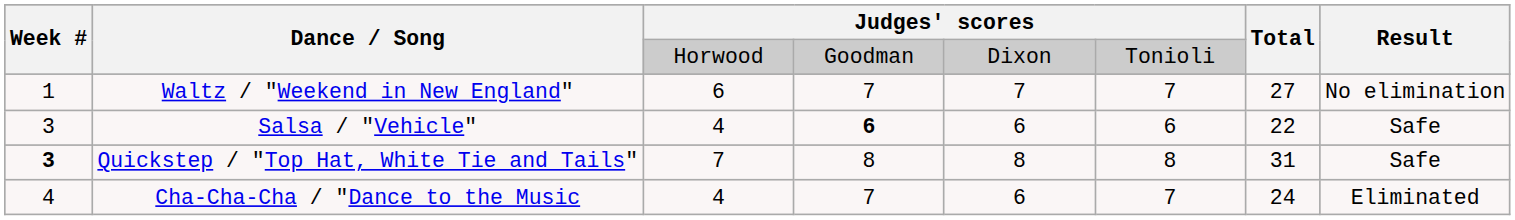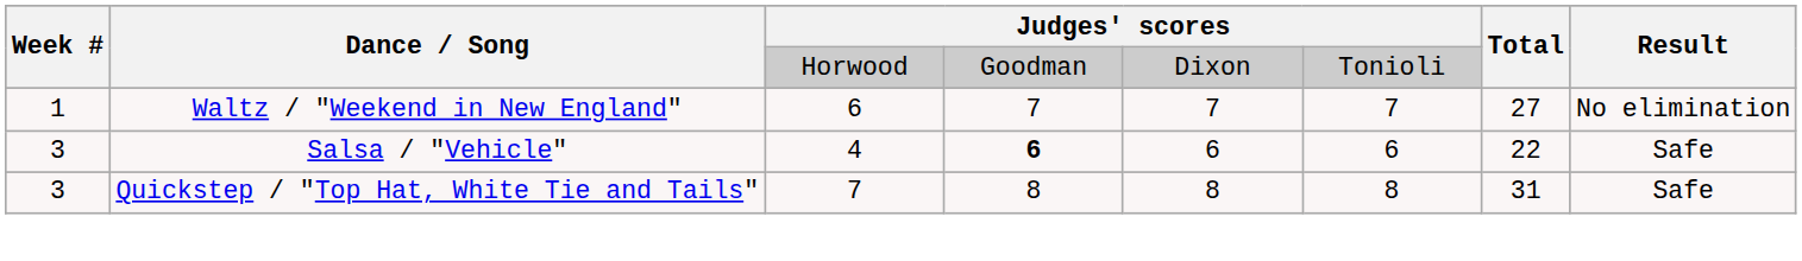Quickstep / "Top Hat, White Tie and Tails" | Week #: bold -> normal
- row: 4 | Cha-Cha-Cha / "Dance to the Music | 4 | 7 | 6 | 7 | 24 | Eliminated
